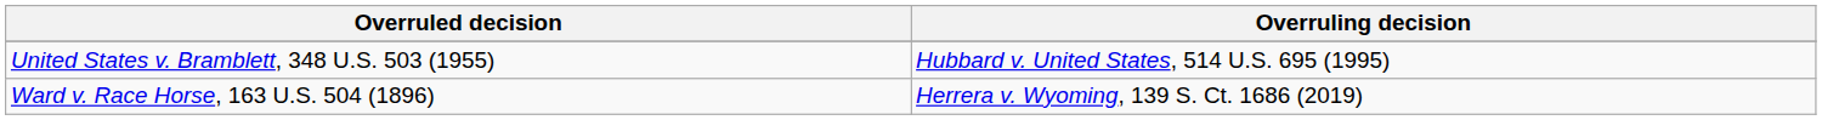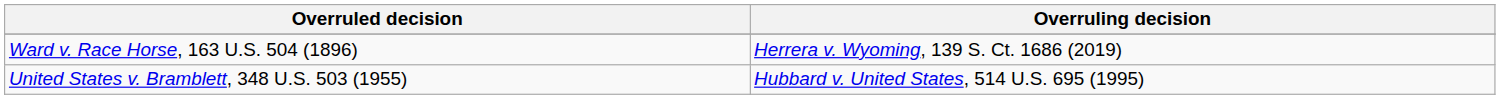rows swapped: United States v. Bramblett, 348 U.S. 503 (1955) <-> Ward v. Race Horse, 163 U.S. 504 (1896)
